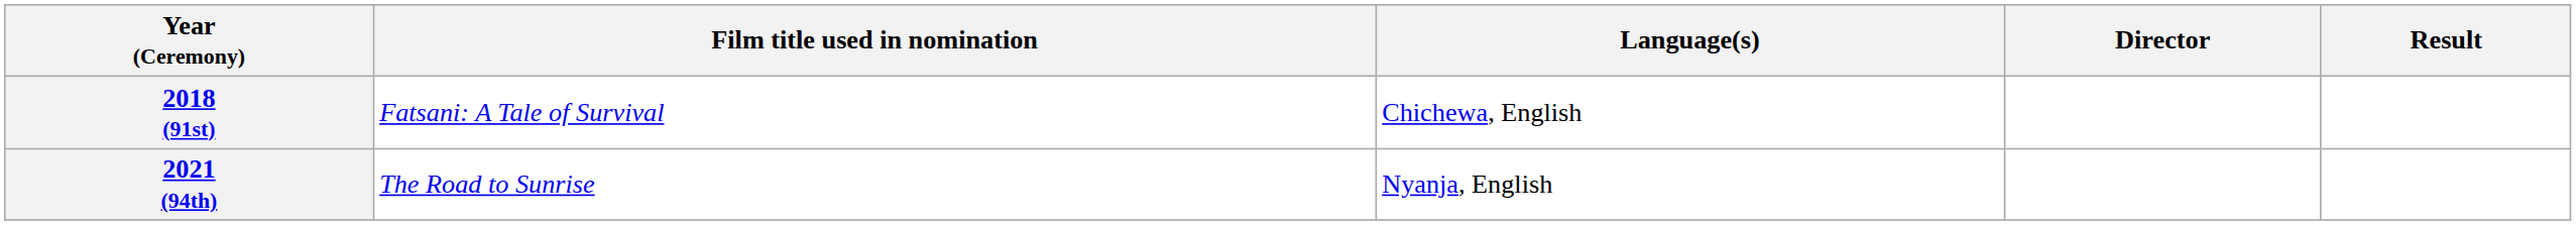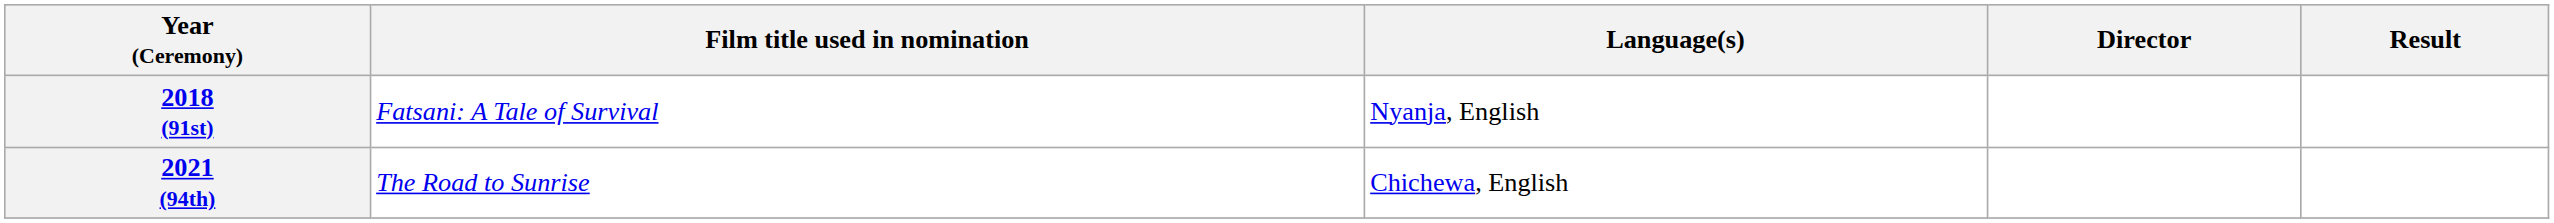2018 (91st) | Language(s): Chichewa, English -> Nyanja, English
2021 (94th) | Language(s): Nyanja, English -> Chichewa, English
